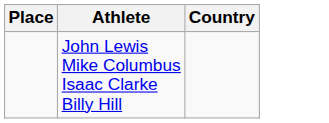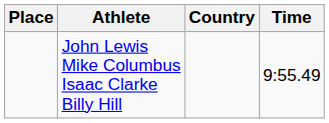+ column: Time | 9:55.49
